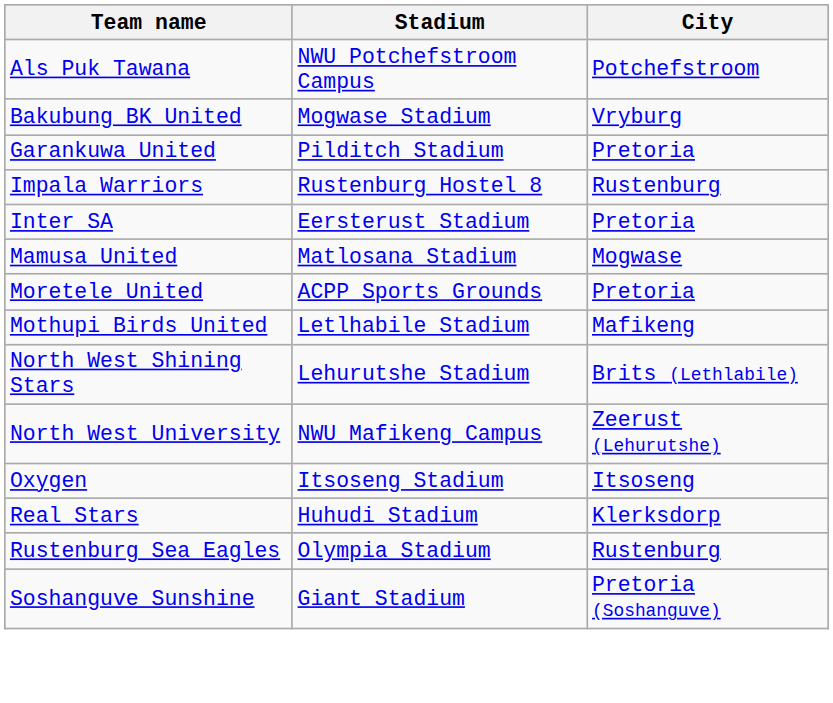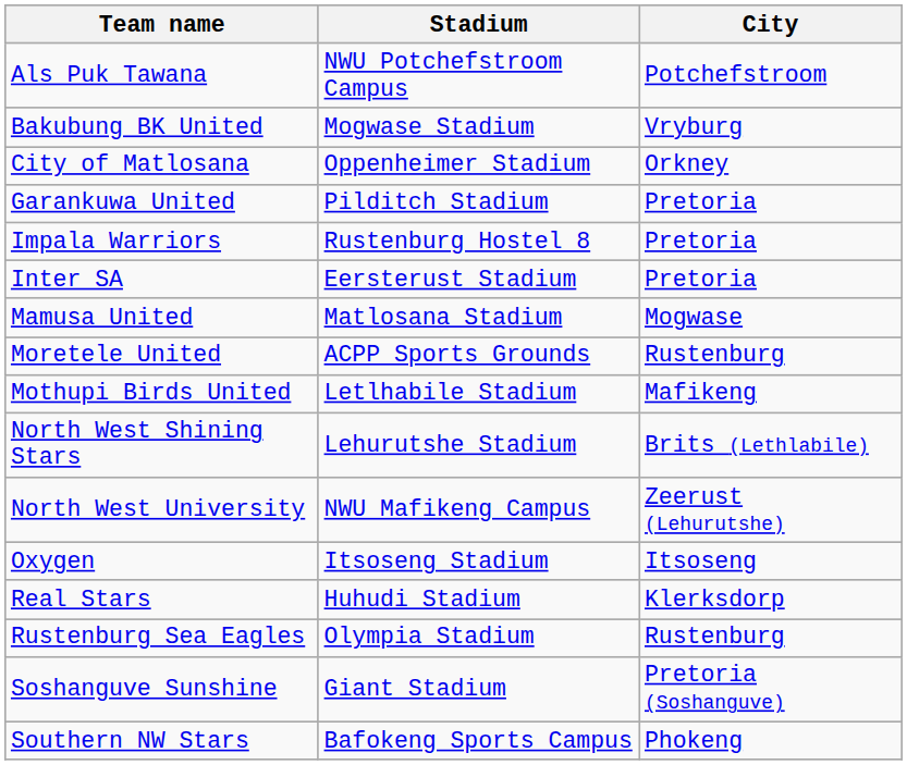+ row: City of Matlosana | Oppenheimer Stadium | Orkney
Impala Warriors | City: Rustenburg -> Pretoria
Moretele United | City: Pretoria -> Rustenburg
+ row: Southern NW Stars | Bafokeng Sports Campus | Phokeng
